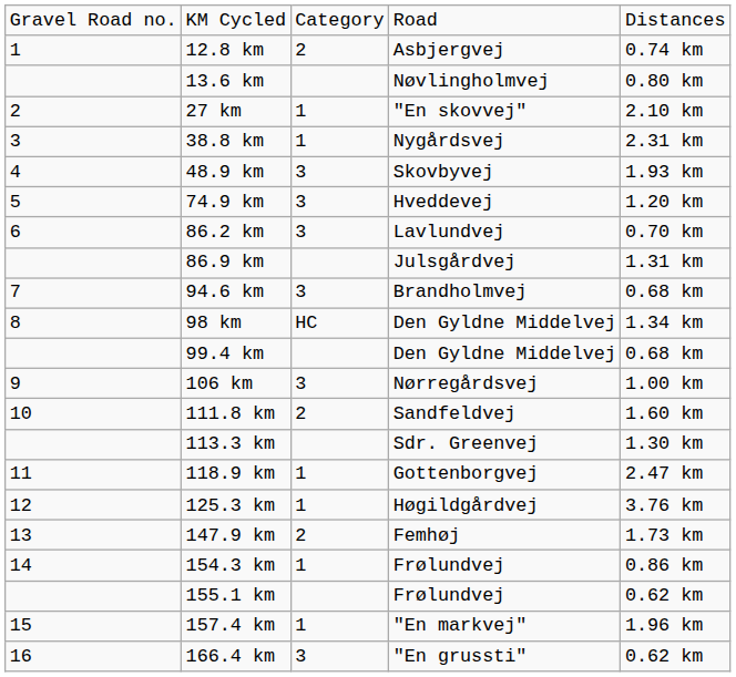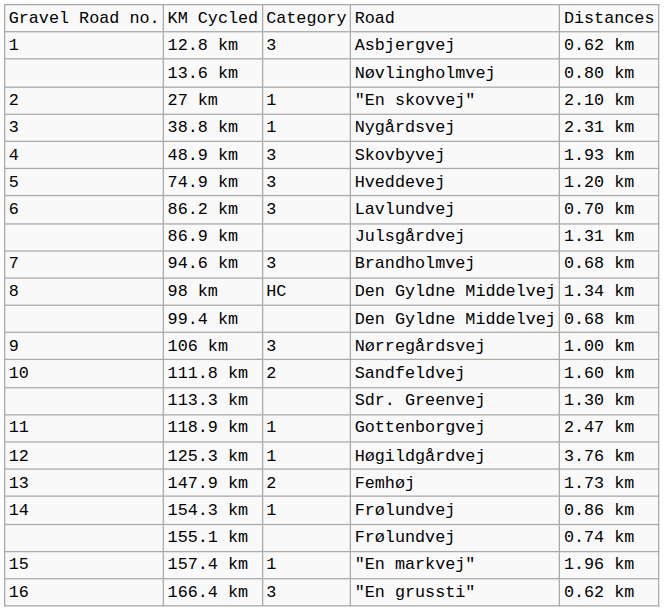12.8 km | column 3: 2 -> 3
12.8 km | column 5: 0.74 km -> 0.62 km
155.1 km | column 5: 0.62 km -> 0.74 km
